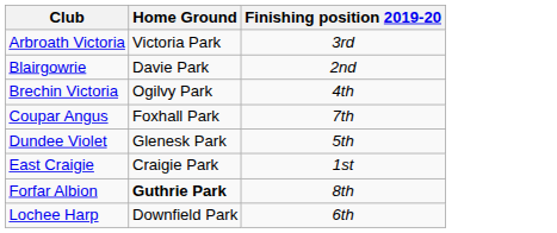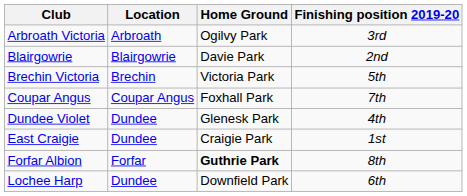+ column: Location | Arbroath | Blairgowrie | Brechin | Coupar Angus | Dundee | Dundee | Forfar | Dundee
Arbroath Victoria | Home Ground: Victoria Park -> Ogilvy Park
Brechin Victoria | Home Ground: Ogilvy Park -> Victoria Park
Brechin Victoria | Finishing position 2019-20: 4th -> 5th
Dundee Violet | Finishing position 2019-20: 5th -> 4th
